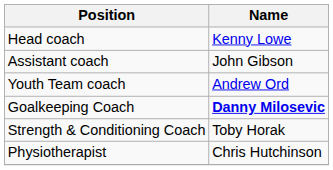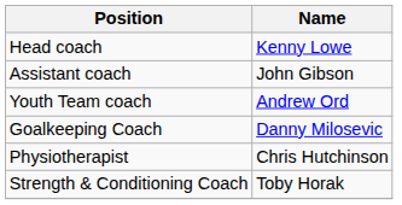Goalkeeping Coach | Name: bold -> normal
rows swapped: Strength & Conditioning Coach <-> Physiotherapist
